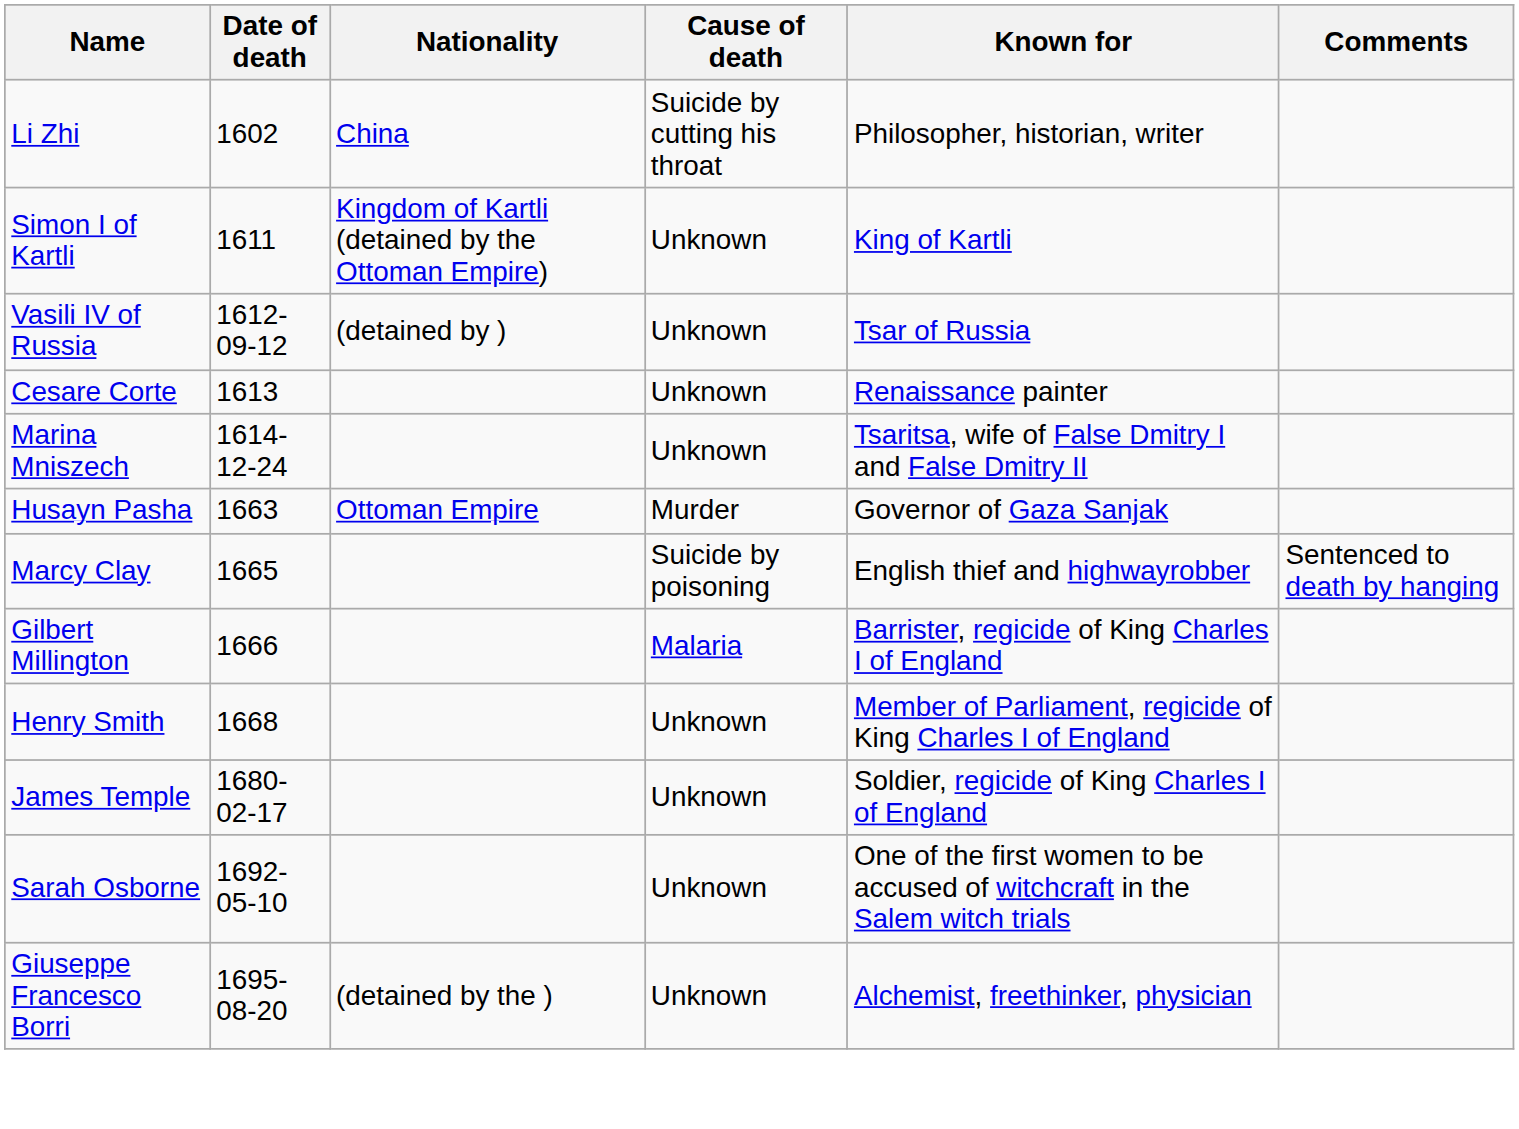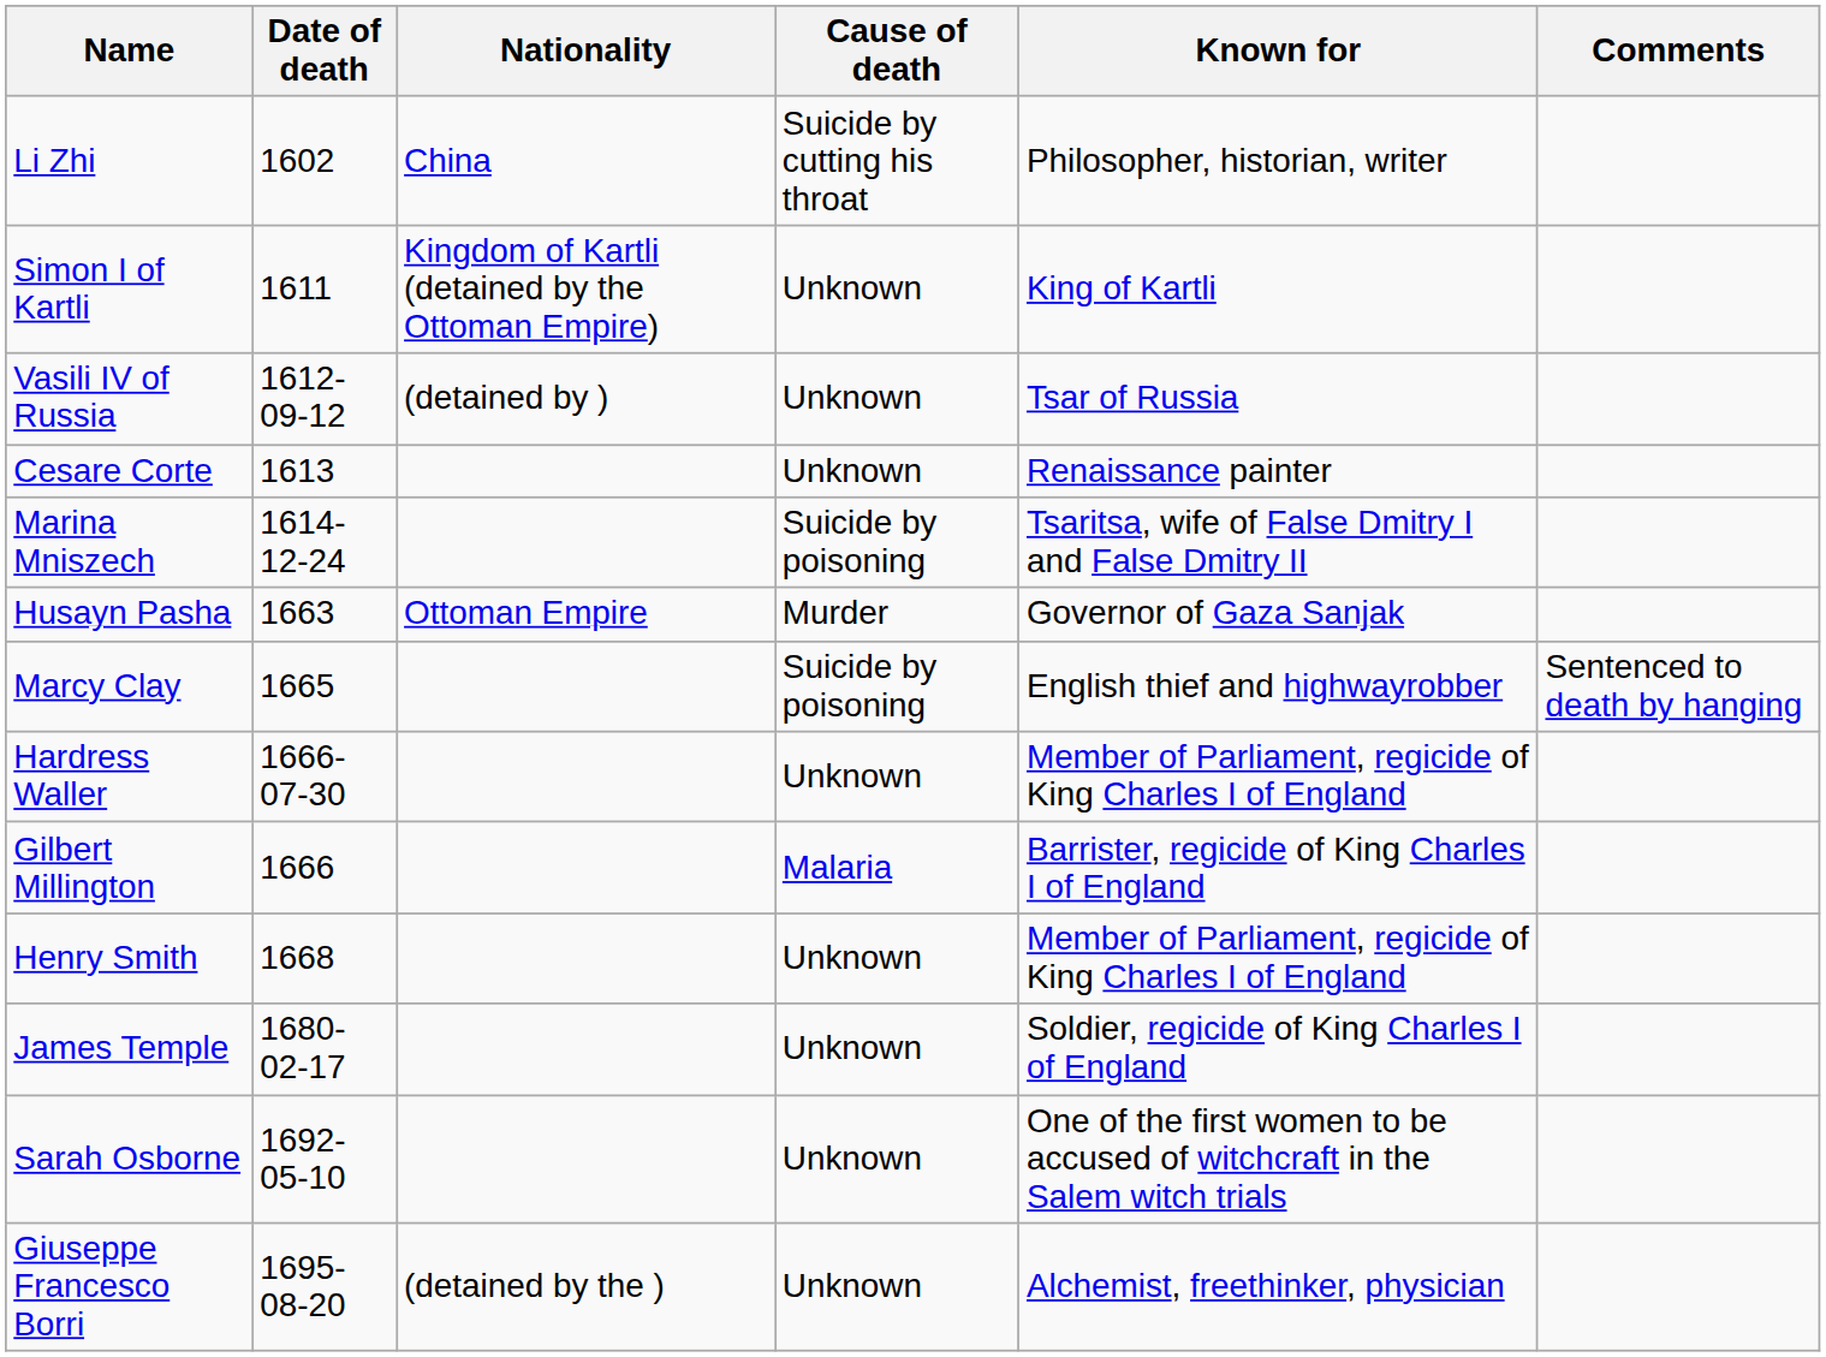Marina Mniszech | Cause of death: Unknown -> Suicide by poisoning
+ row: Hardress Waller | 1666-07-30 | Unknown | Member of Parliament, regicide of King Charles I of England
